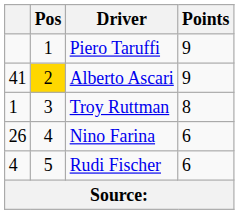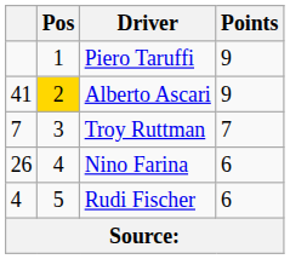Troy Ruttman | column 1: 1 -> 7
Troy Ruttman | Points: 8 -> 7
